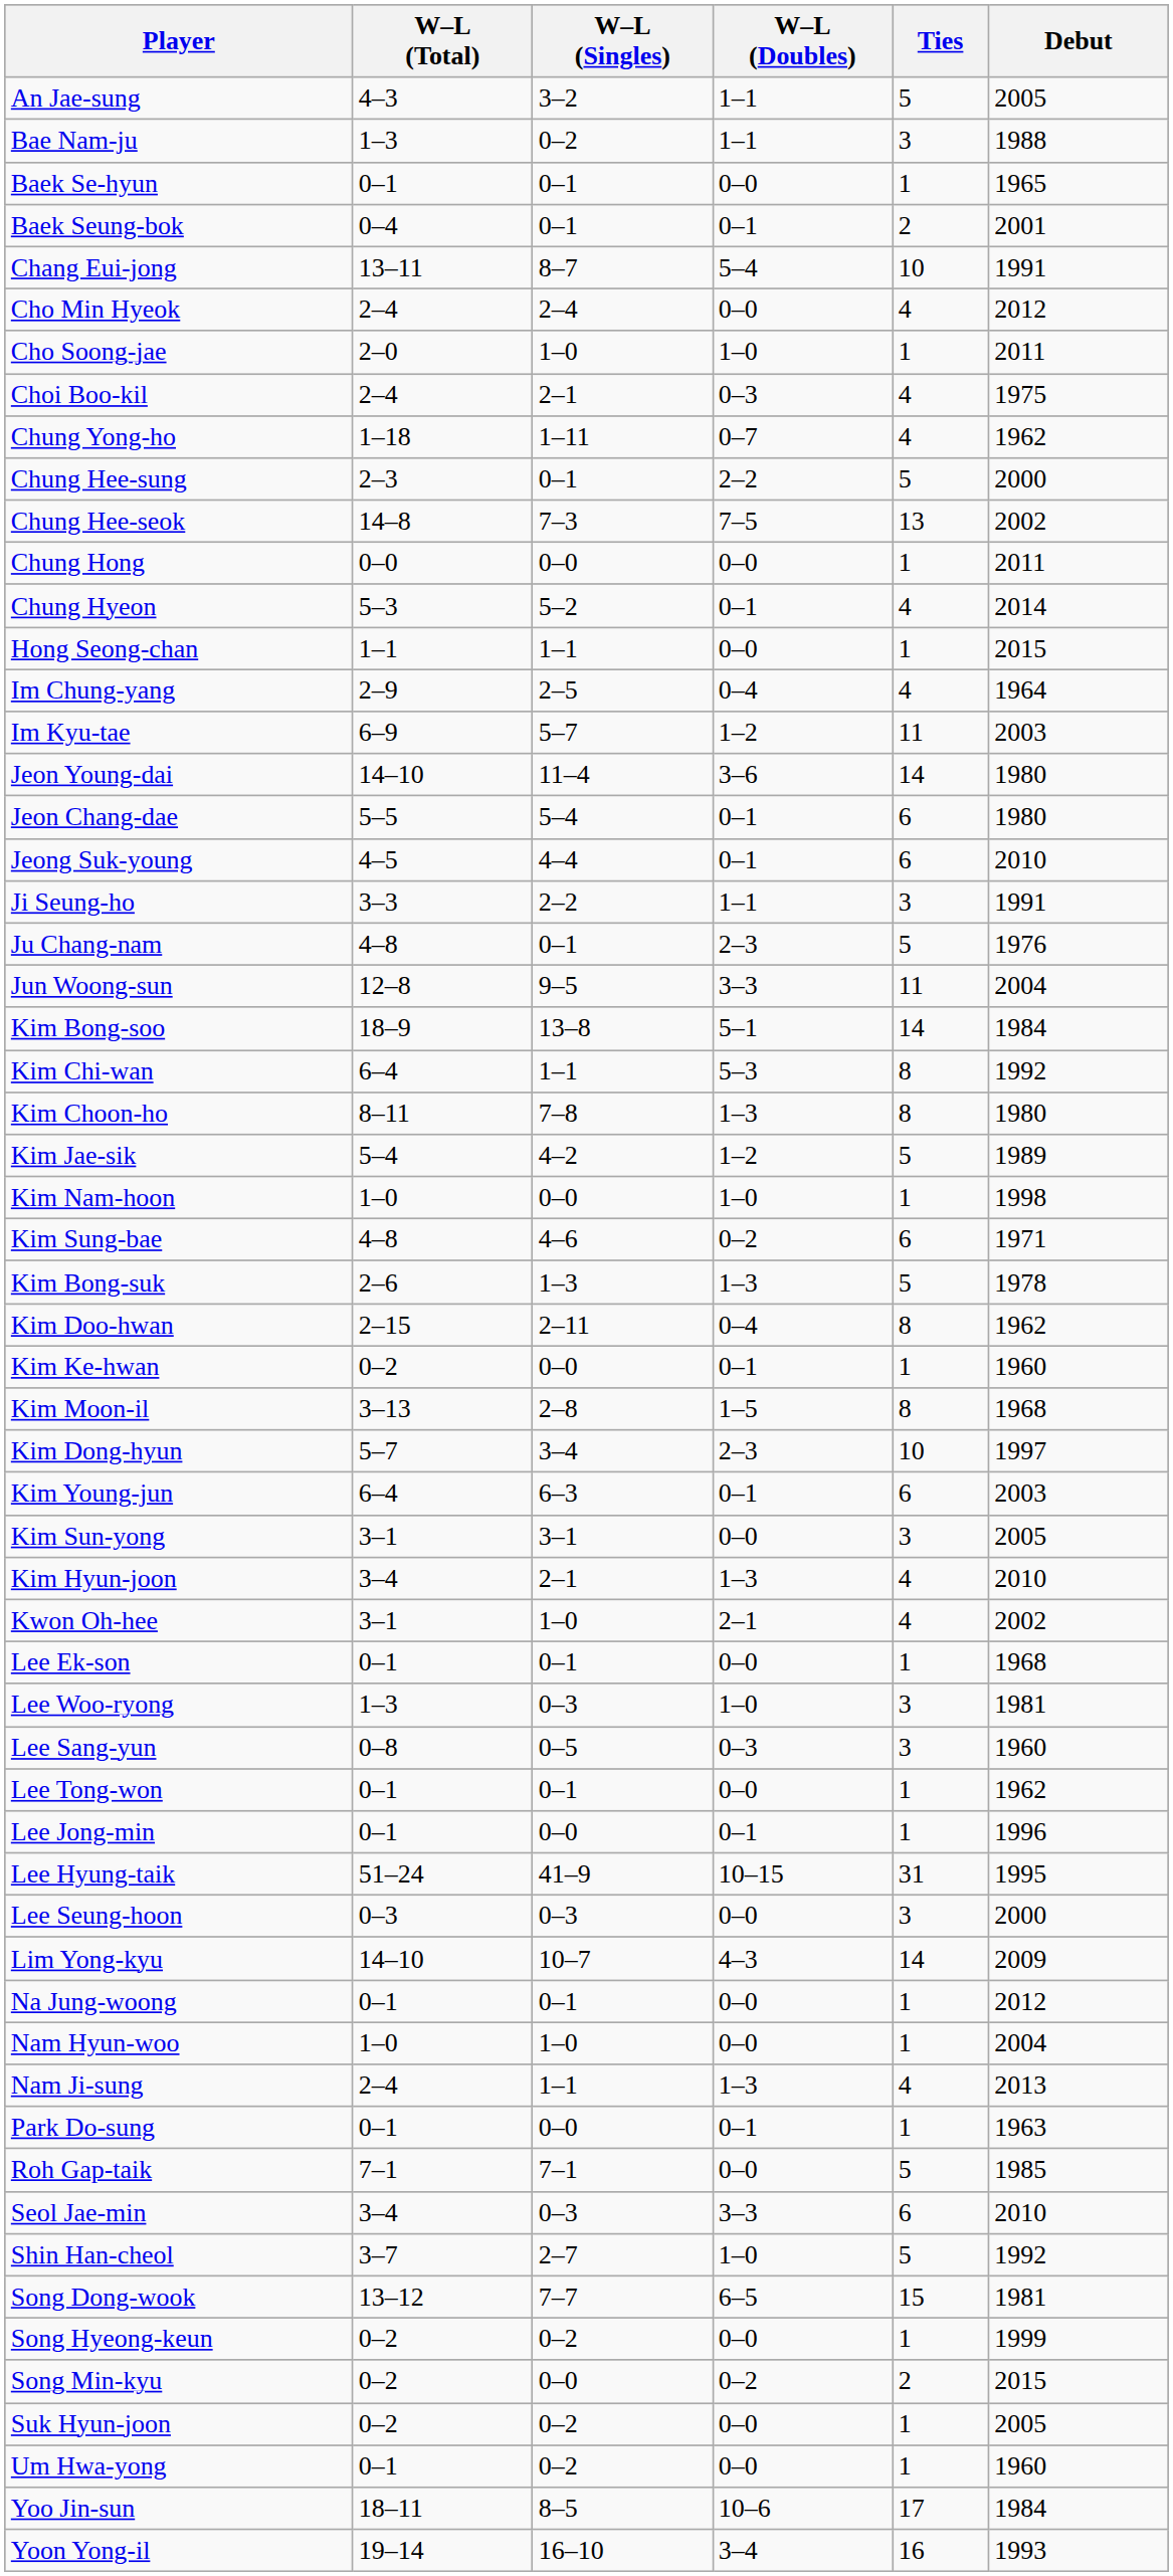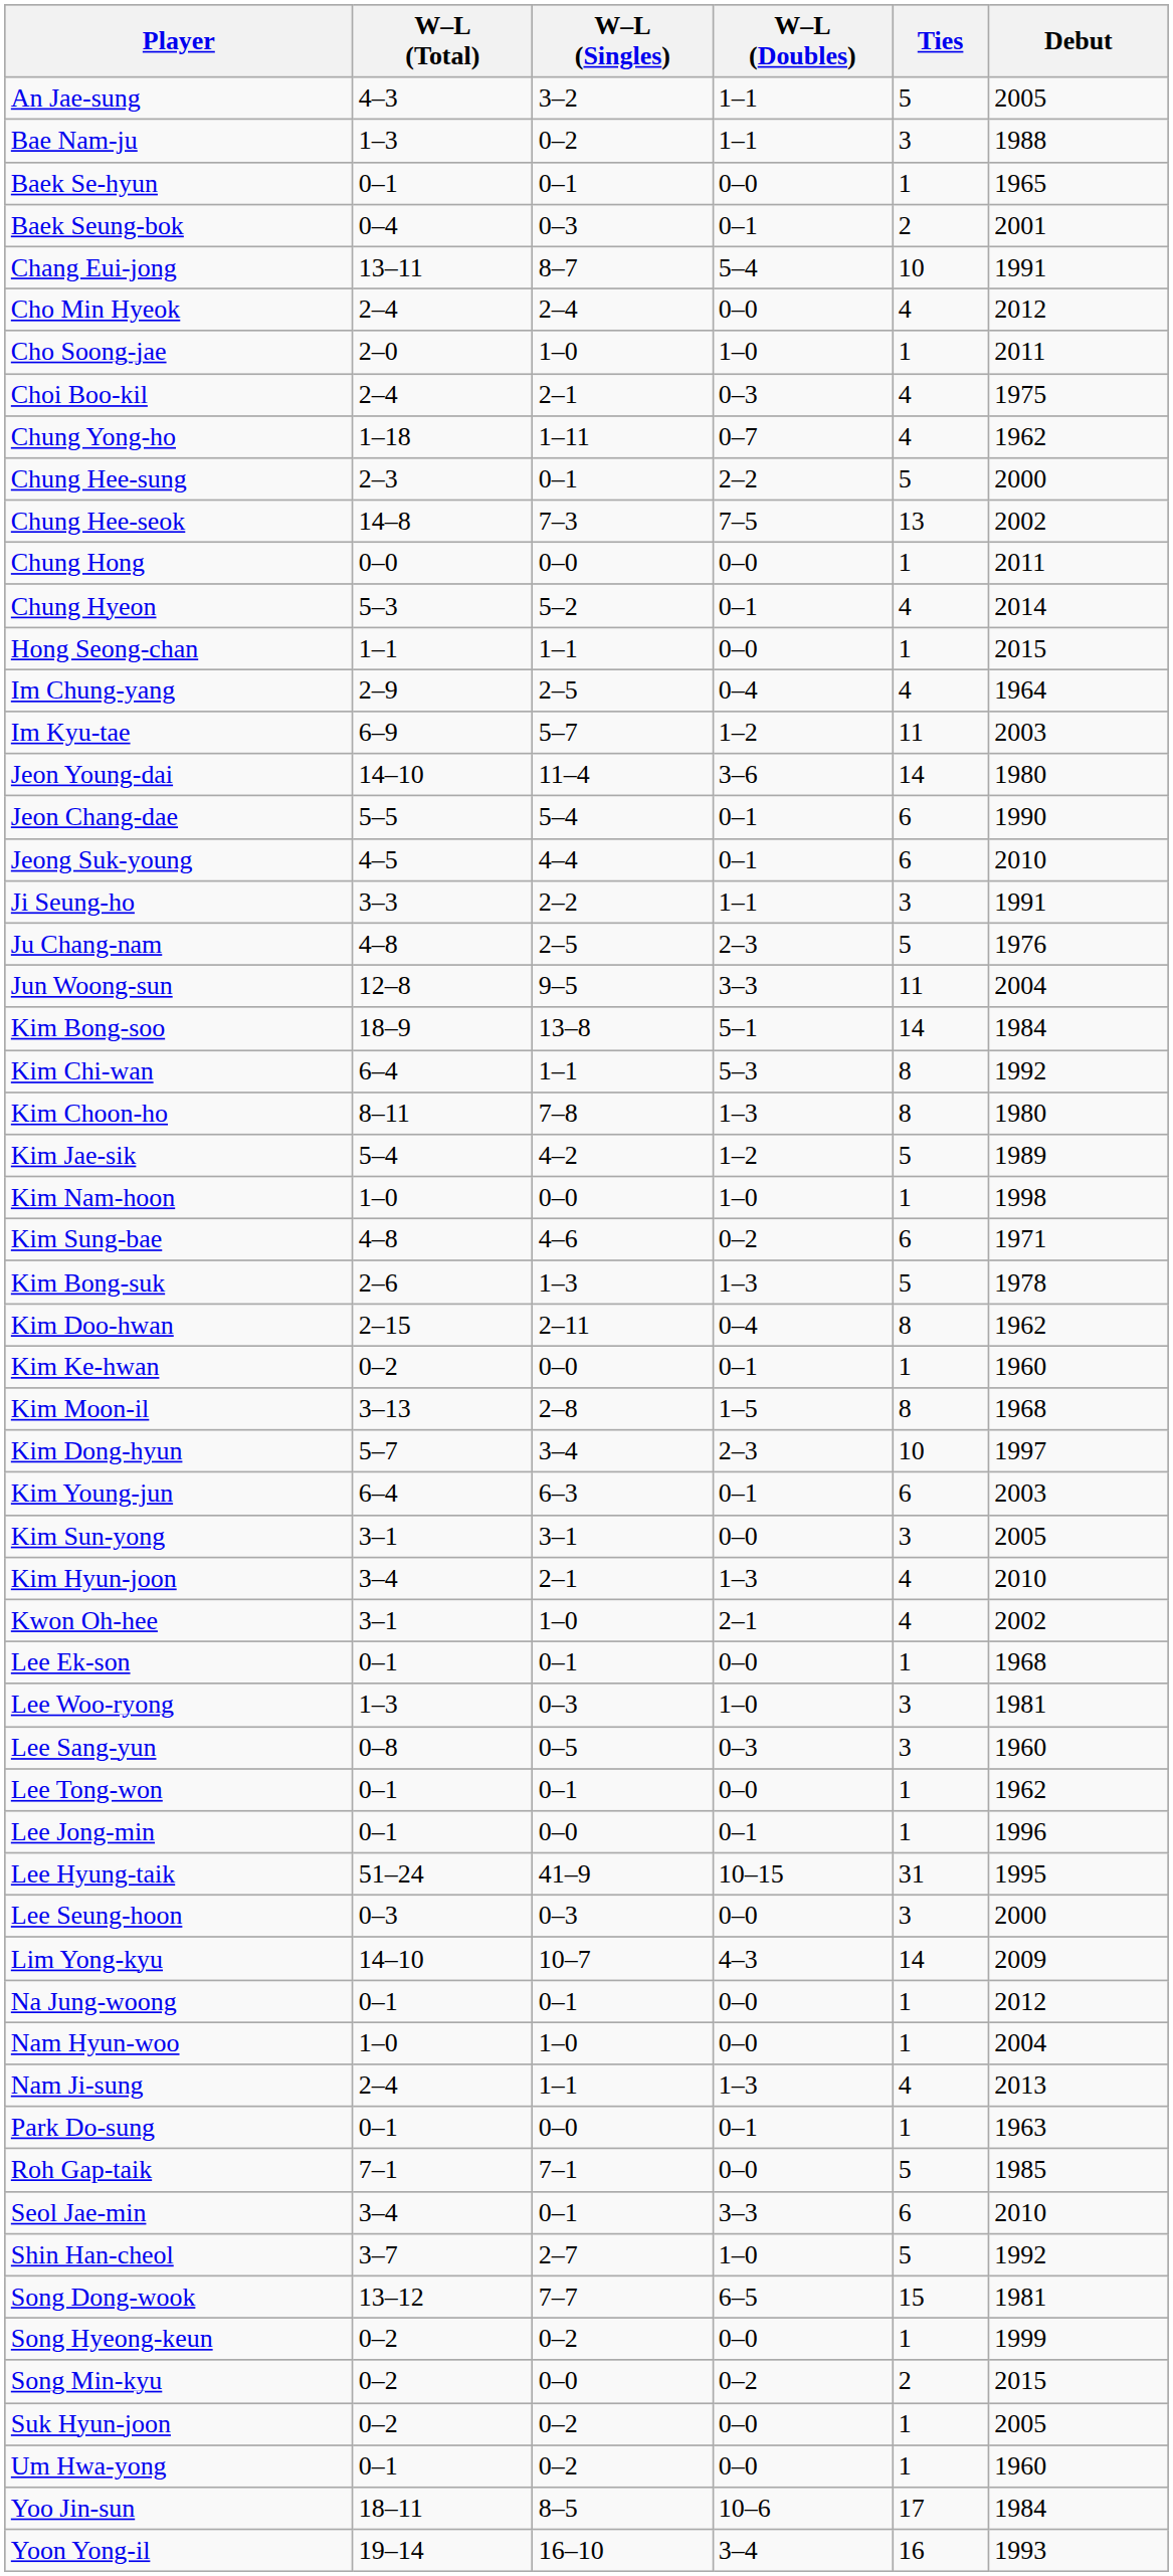Baek Seung-bok | W–L (Singles): 0–1 -> 0–3
Jeon Chang-dae | Debut: 1980 -> 1990
Ju Chang-nam | W–L (Singles): 0–1 -> 2–5
Seol Jae-min | W–L (Singles): 0–3 -> 0–1
